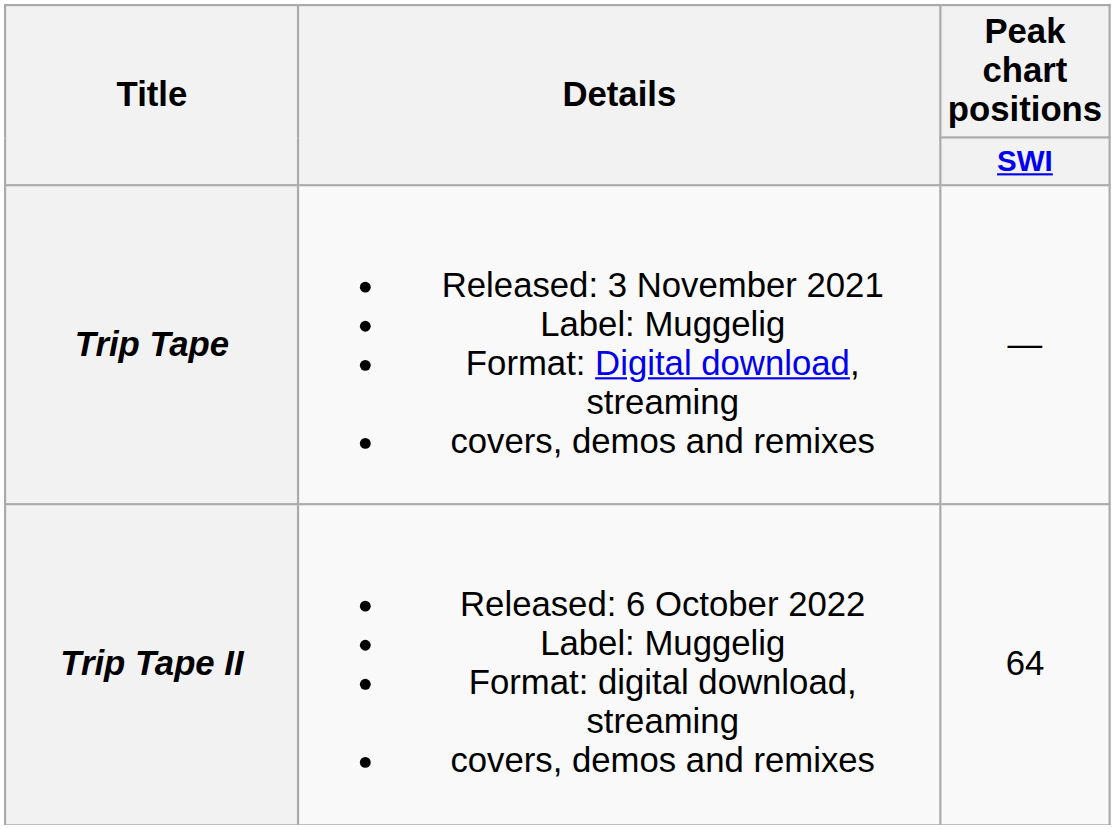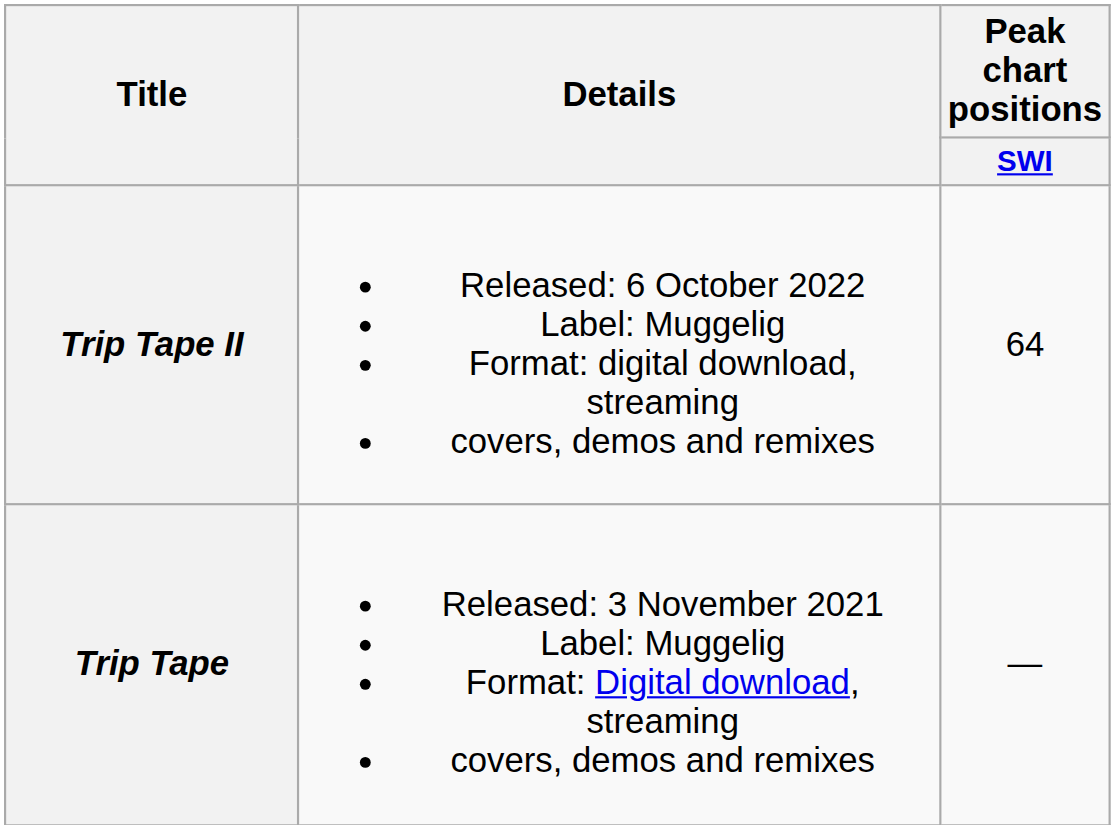rows swapped: Trip Tape <-> Trip Tape II
